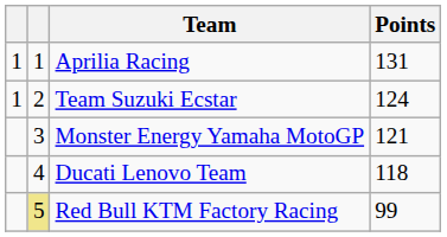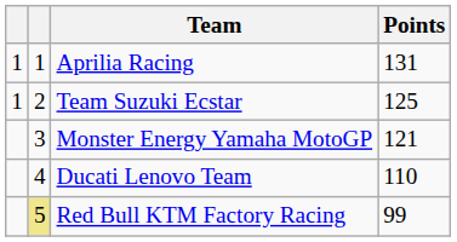Team Suzuki Ecstar | Points: 124 -> 125
Ducati Lenovo Team | Points: 118 -> 110
